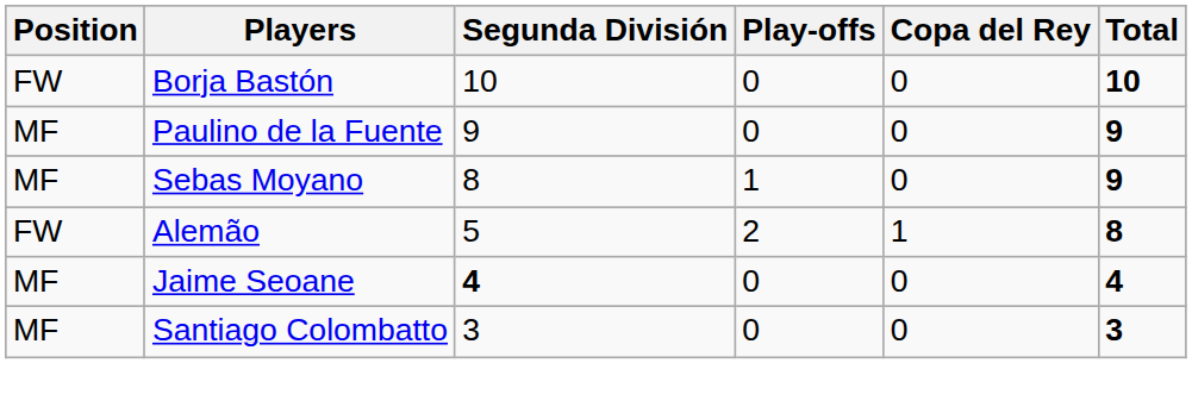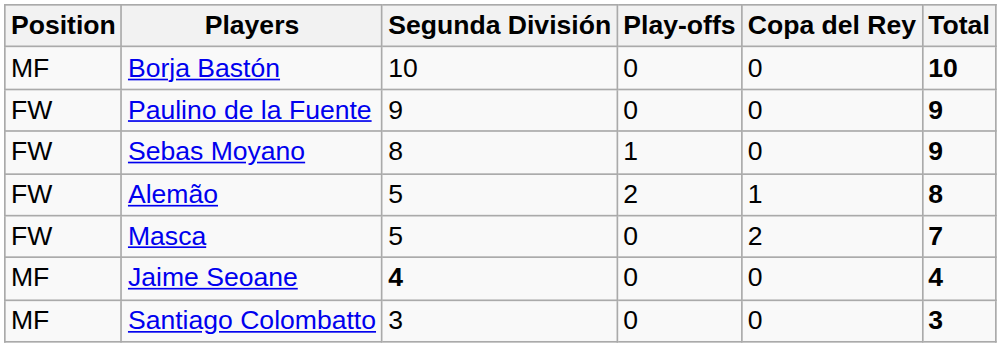Borja Bastón | Position: FW -> MF
Paulino de la Fuente | Position: MF -> FW
Sebas Moyano | Position: MF -> FW
+ row: FW | Masca | 5 | 0 | 2 | 7
